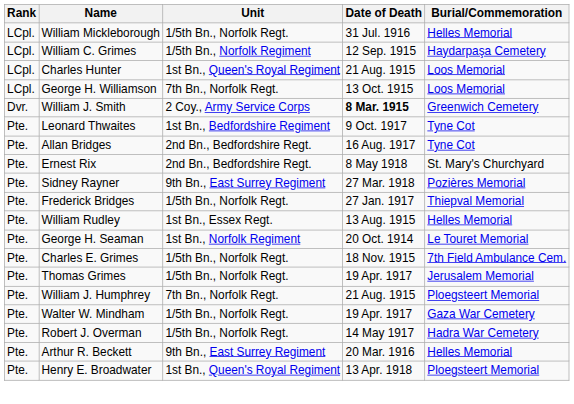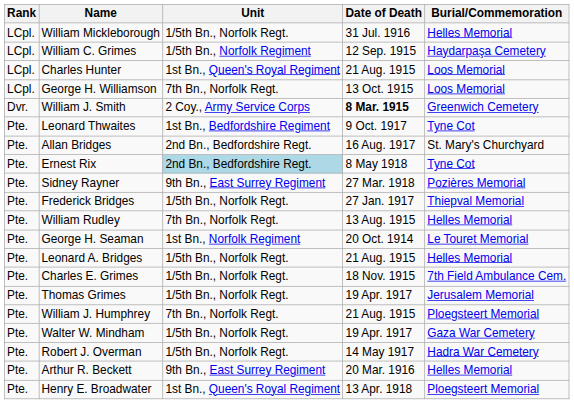Allan Bridges | Burial/Commemoration: Tyne Cot -> St. Mary's Churchyard
Ernest Rix | Unit: no background -> lightblue background
Ernest Rix | Burial/Commemoration: St. Mary's Churchyard -> Tyne Cot
William Rudley | Unit: 1st Bn., Essex Regt. -> 7th Bn., Norfolk Regt.
+ row: Pte. | Leonard A. Bridges | 1/5th Bn., Norfolk Regt. | 21 Aug. 1915 | Helles Memorial
